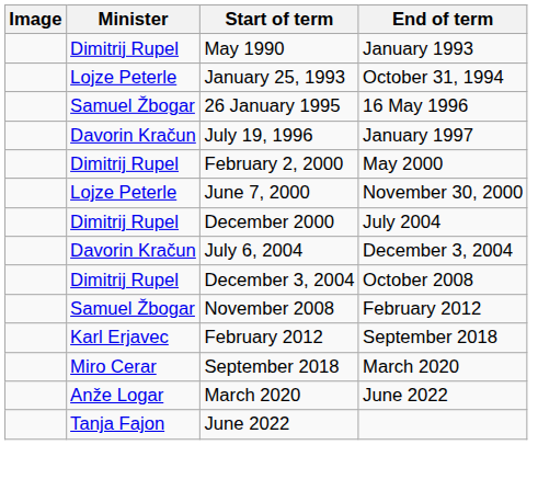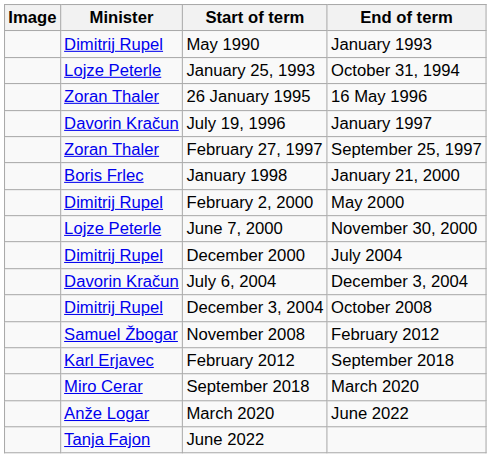26 January 1995 | Minister: Samuel Žbogar -> Zoran Thaler
+ row: Zoran Thaler | February 27, 1997 | September 25, 1997
+ row: Boris Frlec | January 1998 | January 21, 2000
